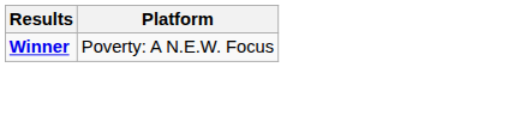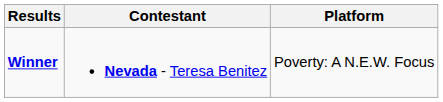+ column: Contestant | Nevada - Teresa Benitez
